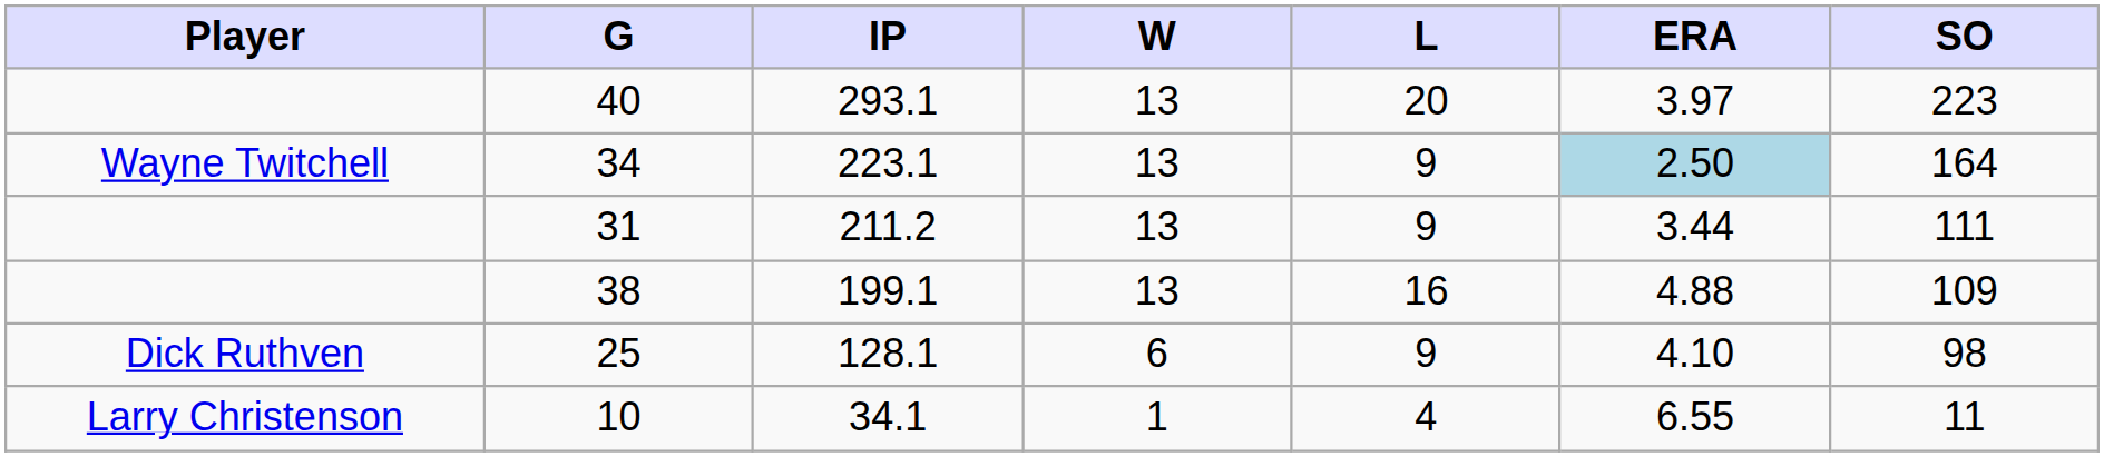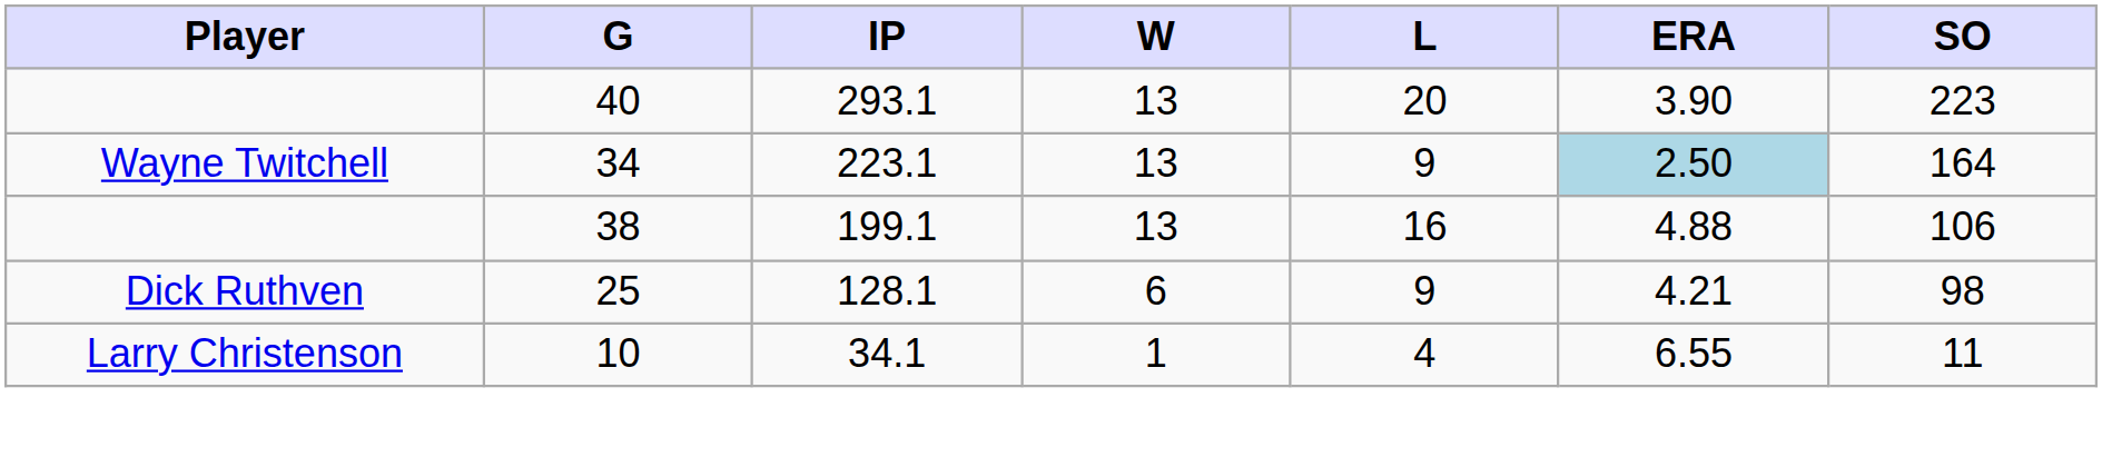40 | ERA: 3.97 -> 3.90
- row: 31 | 211.2 | 13 | 9 | 3.44 | 111
38 | SO: 109 -> 106
25 | ERA: 4.10 -> 4.21
